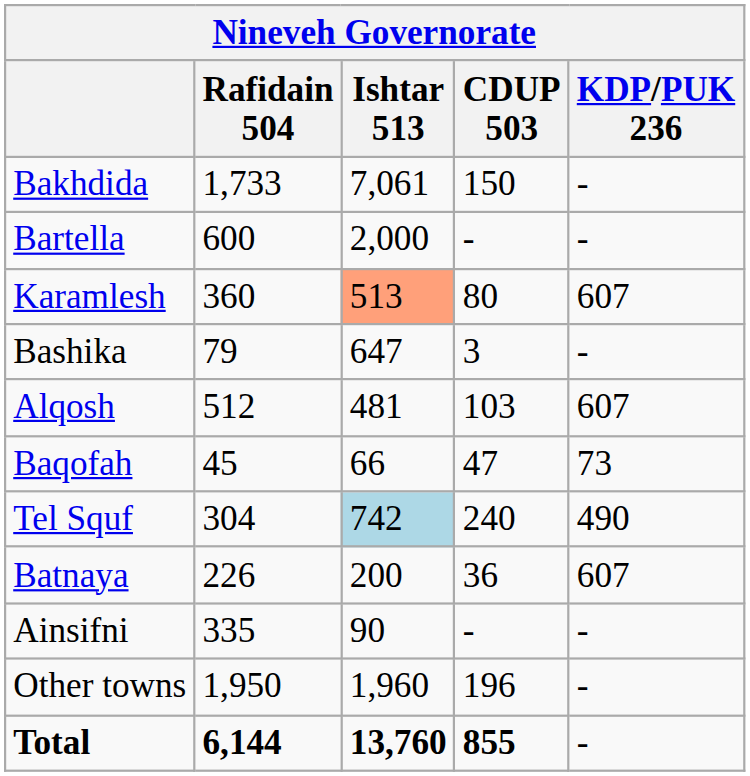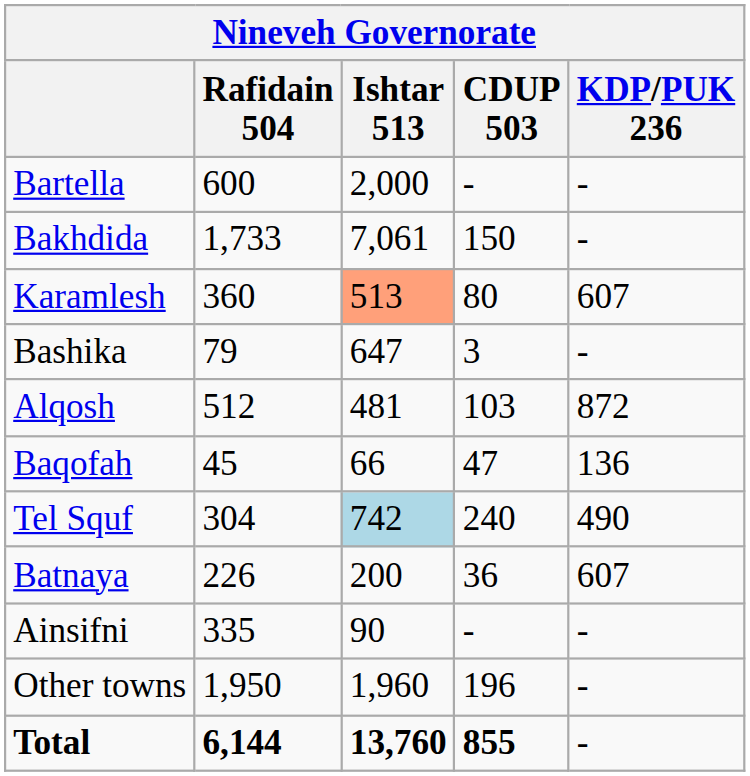rows swapped: Bakhdida <-> Bartella
Alqosh | KDP/PUK 236: 607 -> 872
Baqofah | KDP/PUK 236: 73 -> 136
